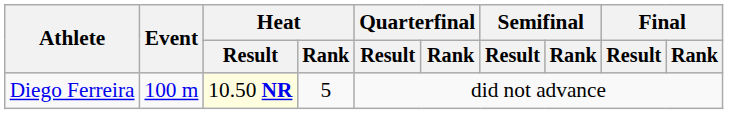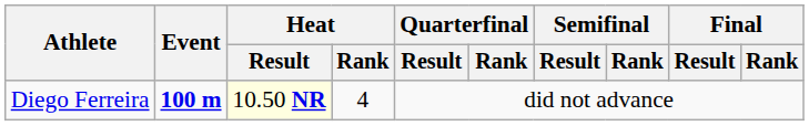Diego Ferreira | Event: normal -> bold
Diego Ferreira | Heat / Rank: 5 -> 4
